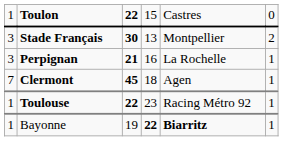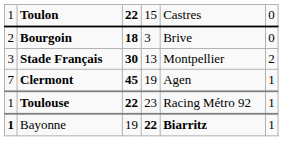+ row: 2 | Bourgoin | 18 | 3 | Brive | 0
- row: 3 | Perpignan | 21 | 16 | La Rochelle | 1
Clermont | column 4: 18 -> 19
Bayonne | column 1: normal -> bold
